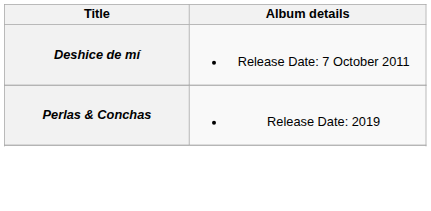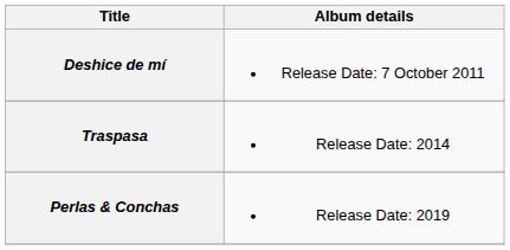+ row: Traspasa | Release Date: 2014
